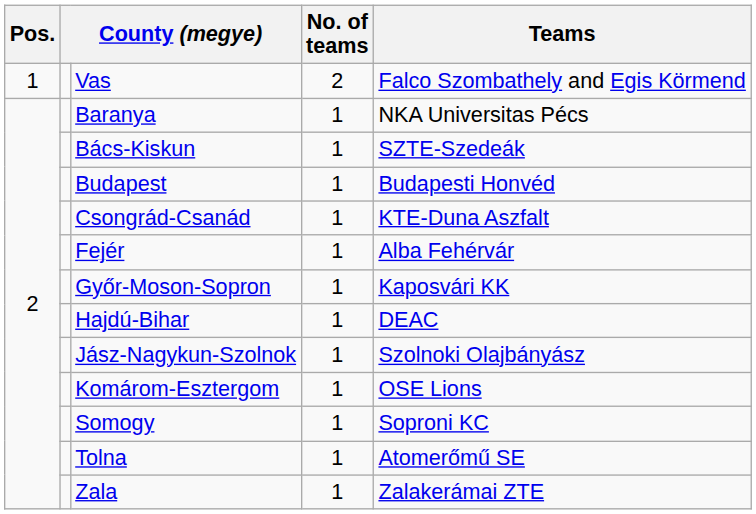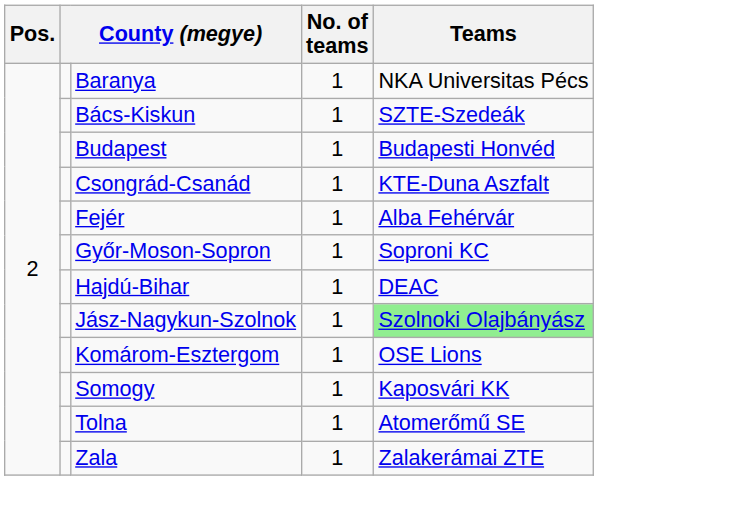- row: 1 | Vas | 2 | Falco Szombathely and Egis Körmend
Győr-Moson-Sopron | Teams: Kaposvári KK -> Soproni KC
Jász-Nagykun-Szolnok | Teams: no background -> lightgreen background
Somogy | Teams: Soproni KC -> Kaposvári KK
